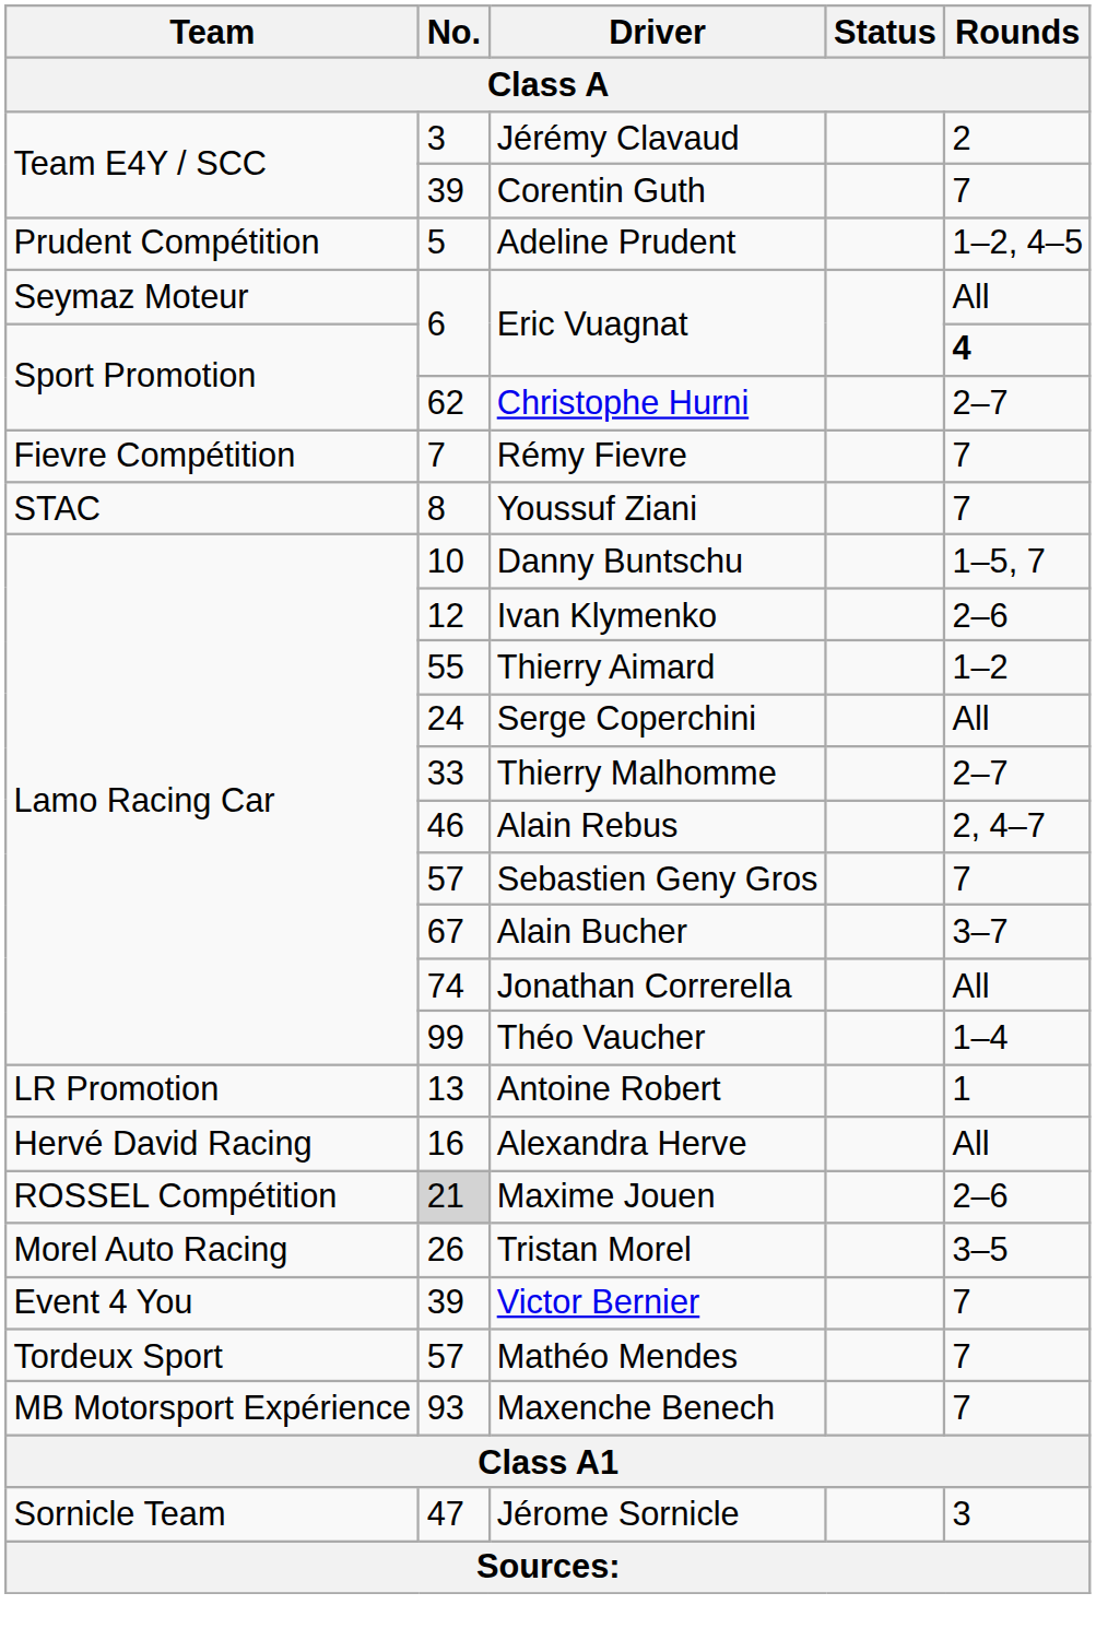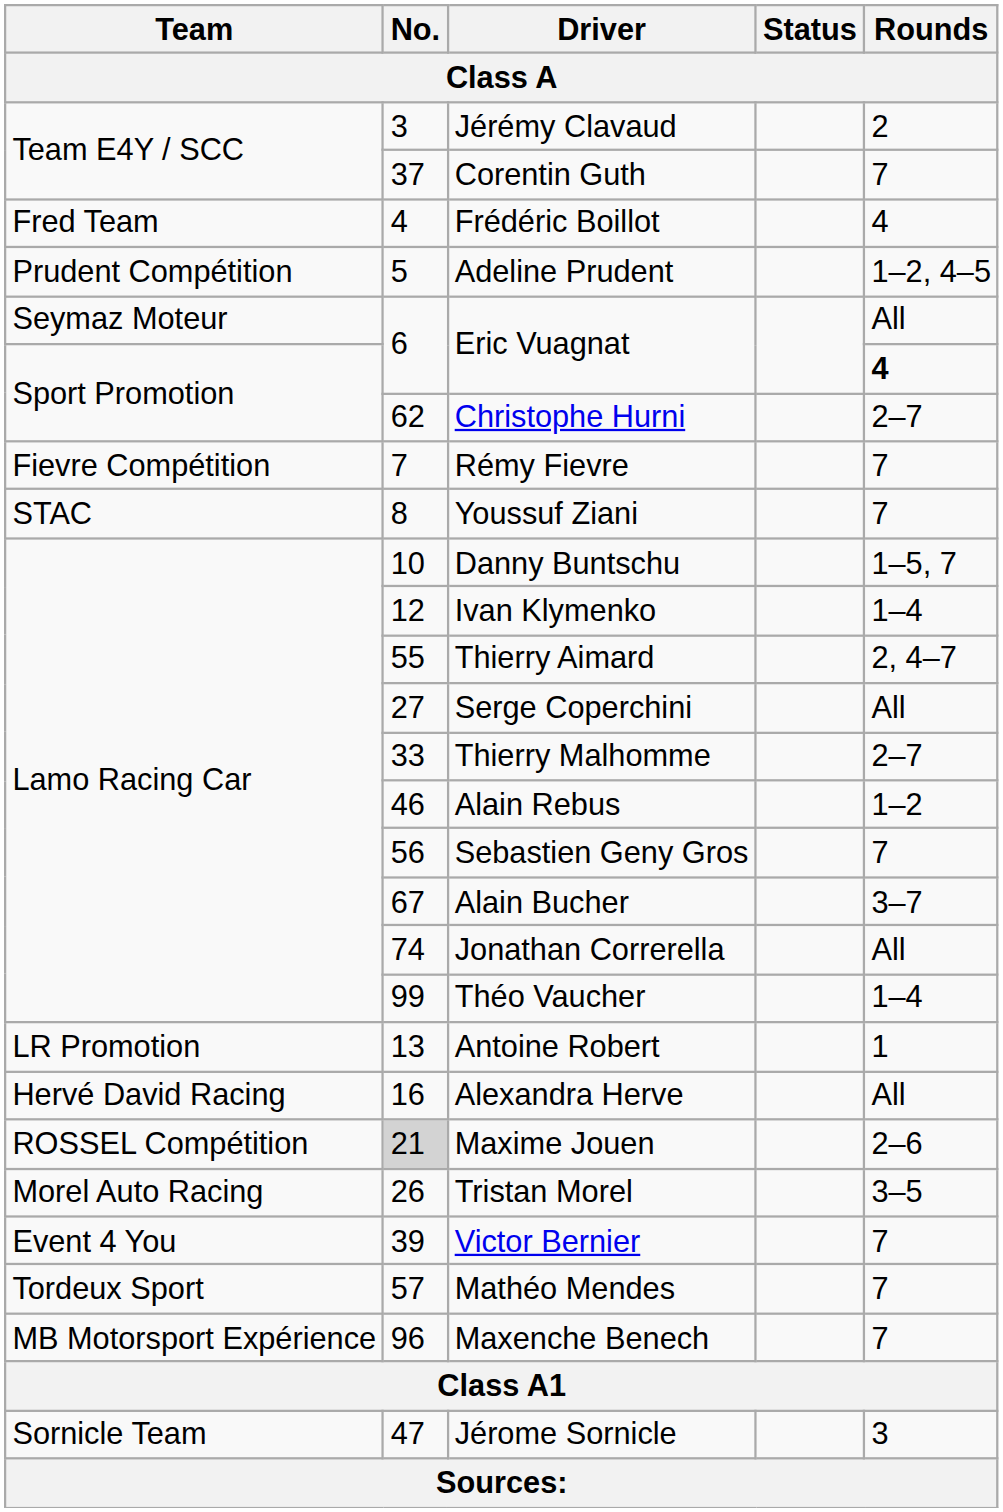Corentin Guth | No.: 39 -> 37
+ row: Fred Team | 4 | Frédéric Boillot | 4
Ivan Klymenko | Rounds: 2–6 -> 1–4
Thierry Aimard | Rounds: 1–2 -> 2, 4–7
Serge Coperchini | No.: 24 -> 27
Alain Rebus | Rounds: 2, 4–7 -> 1–2
Sebastien Geny Gros | No.: 57 -> 56
Maxenche Benech | No.: 93 -> 96
